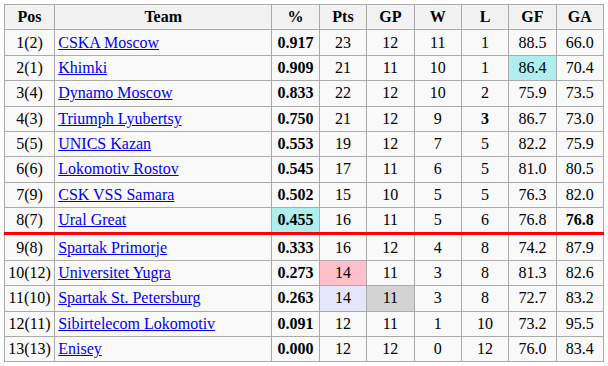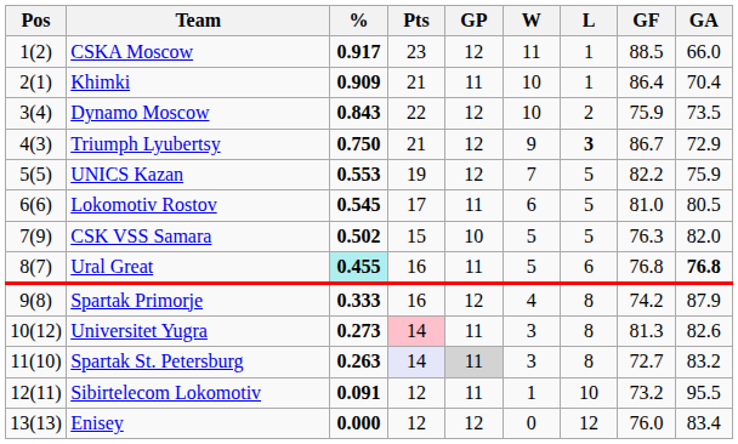Khimki | GF: paleturquoise background -> no background
Dynamo Moscow | %: 0.833 -> 0.843
Triumph Lyubertsy | GA: 73.0 -> 72.9
